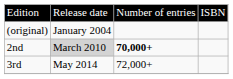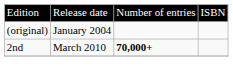2nd | column 2: lightgrey background -> no background
- row: 3rd | May 2014 | 72,000+
